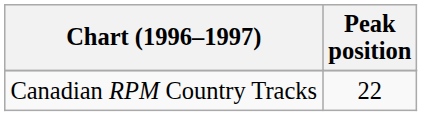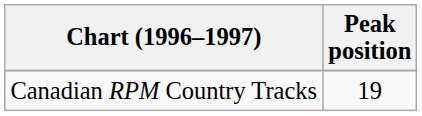Canadian RPM Country Tracks | Peak position: 22 -> 19
